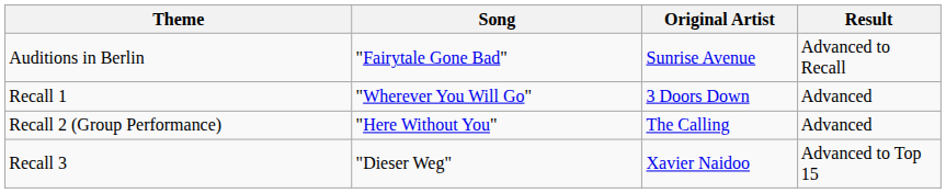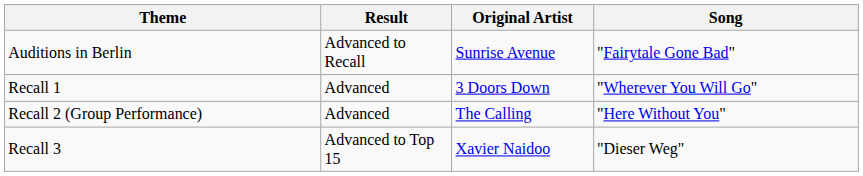columns swapped: Song <-> Result
